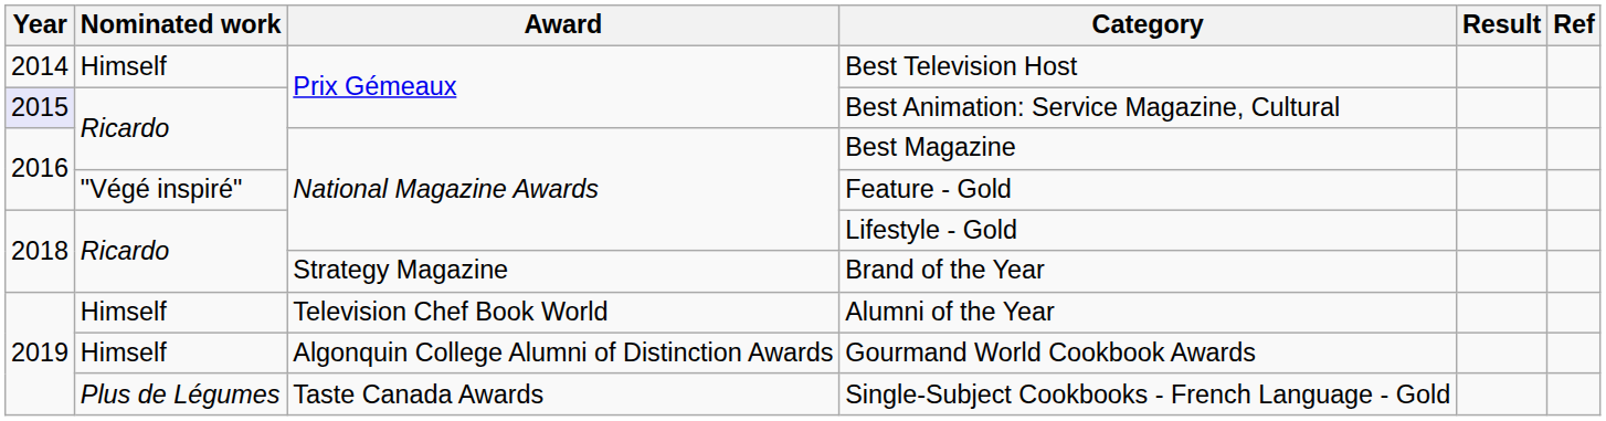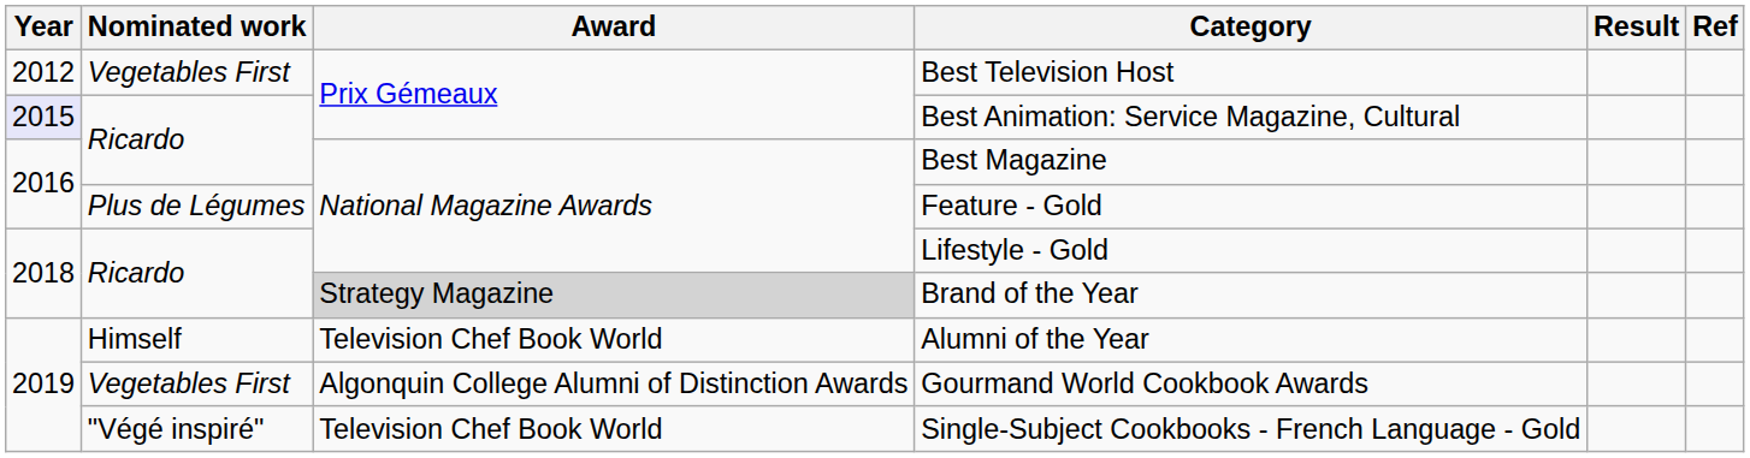Best Television Host | Year: 2014 -> 2012
Best Television Host | Nominated work: Himself -> Vegetables First
Feature - Gold | Nominated work: "Végé inspiré" -> Plus de Légumes
Brand of the Year | Award: no background -> lightgrey background
Gourmand World Cookbook Awards | Nominated work: Himself -> Vegetables First
Single-Subject Cookbooks - French Language - Gold | Nominated work: Plus de Légumes -> "Végé inspiré"
Single-Subject Cookbooks - French Language - Gold | Award: Taste Canada Awards -> Television Chef Book World
